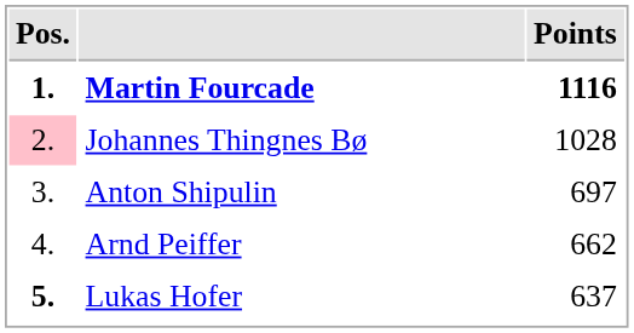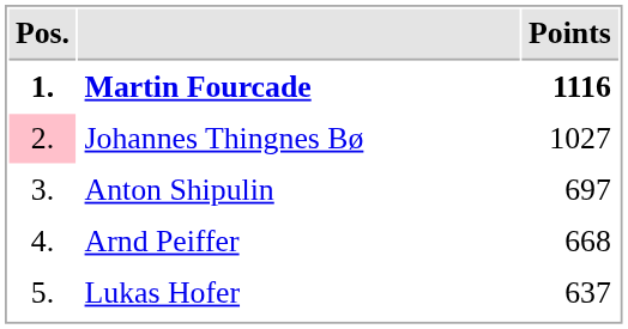Johannes Thingnes Bø | Points: 1028 -> 1027
Arnd Peiffer | Points: 662 -> 668
Lukas Hofer | Pos.: bold -> normal
